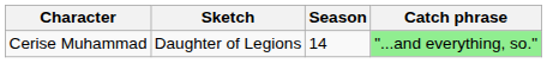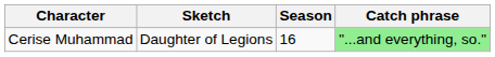Cerise Muhammad | Season: 14 -> 16
